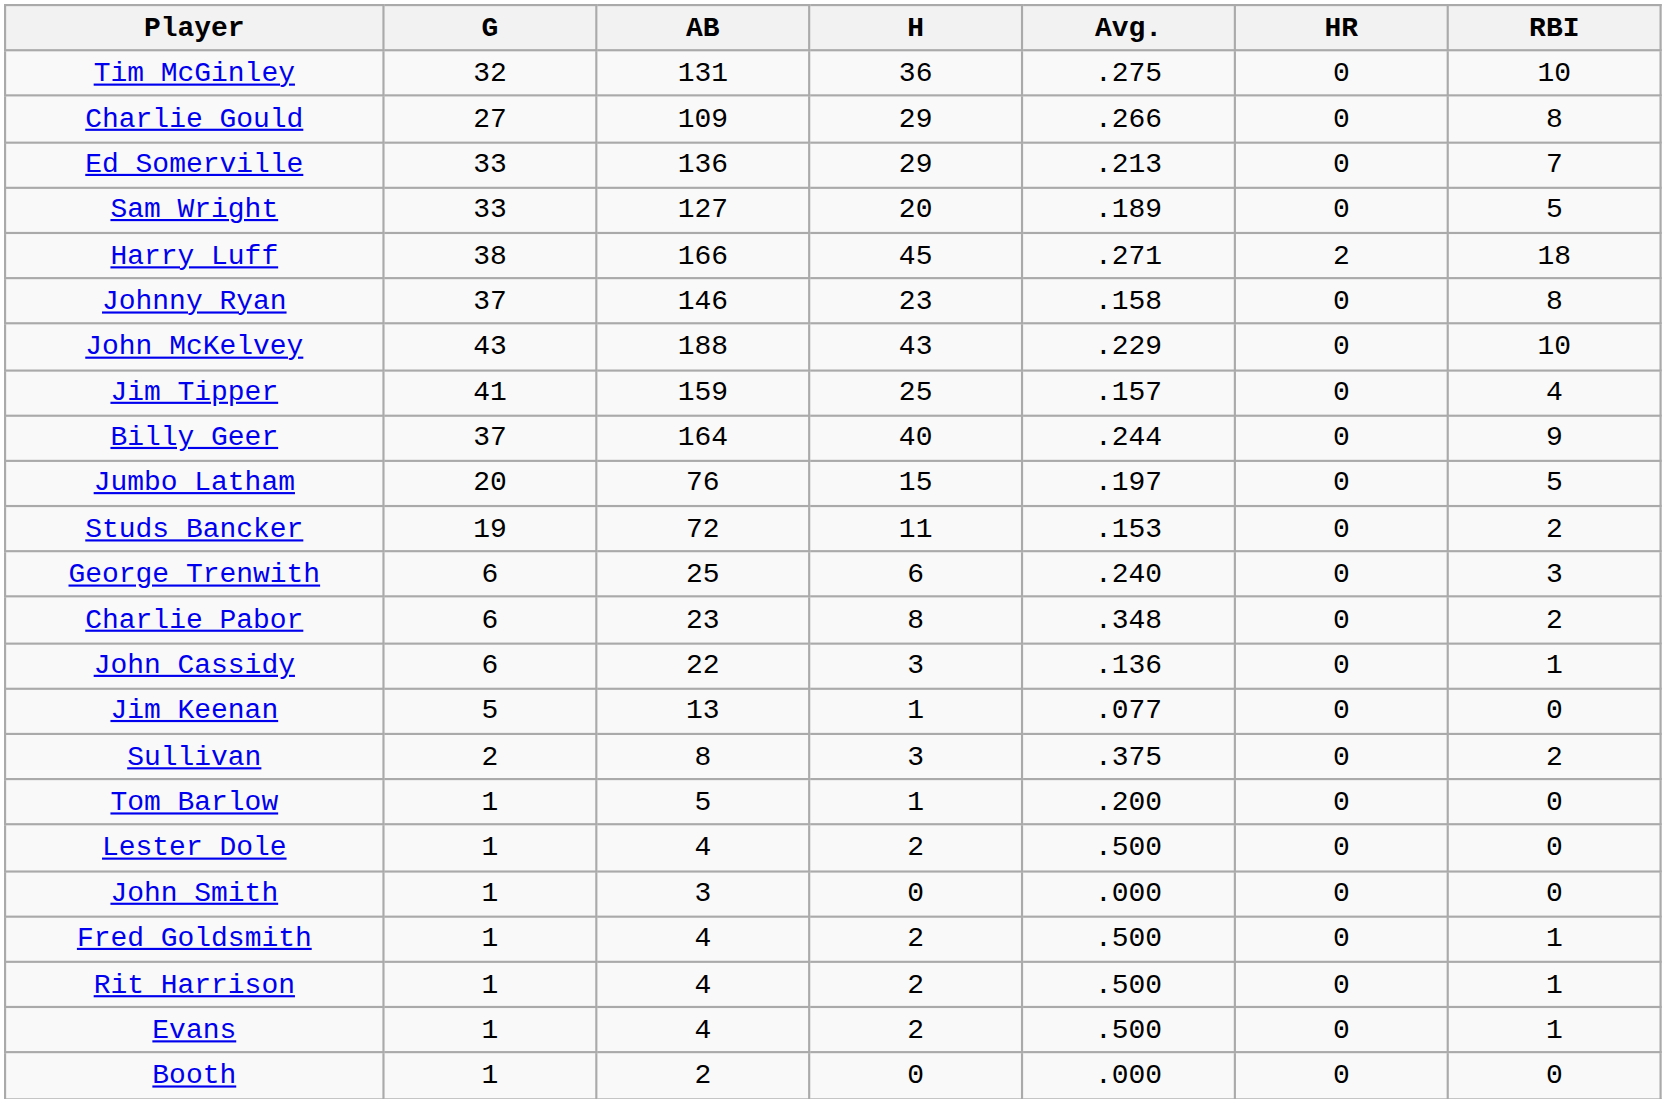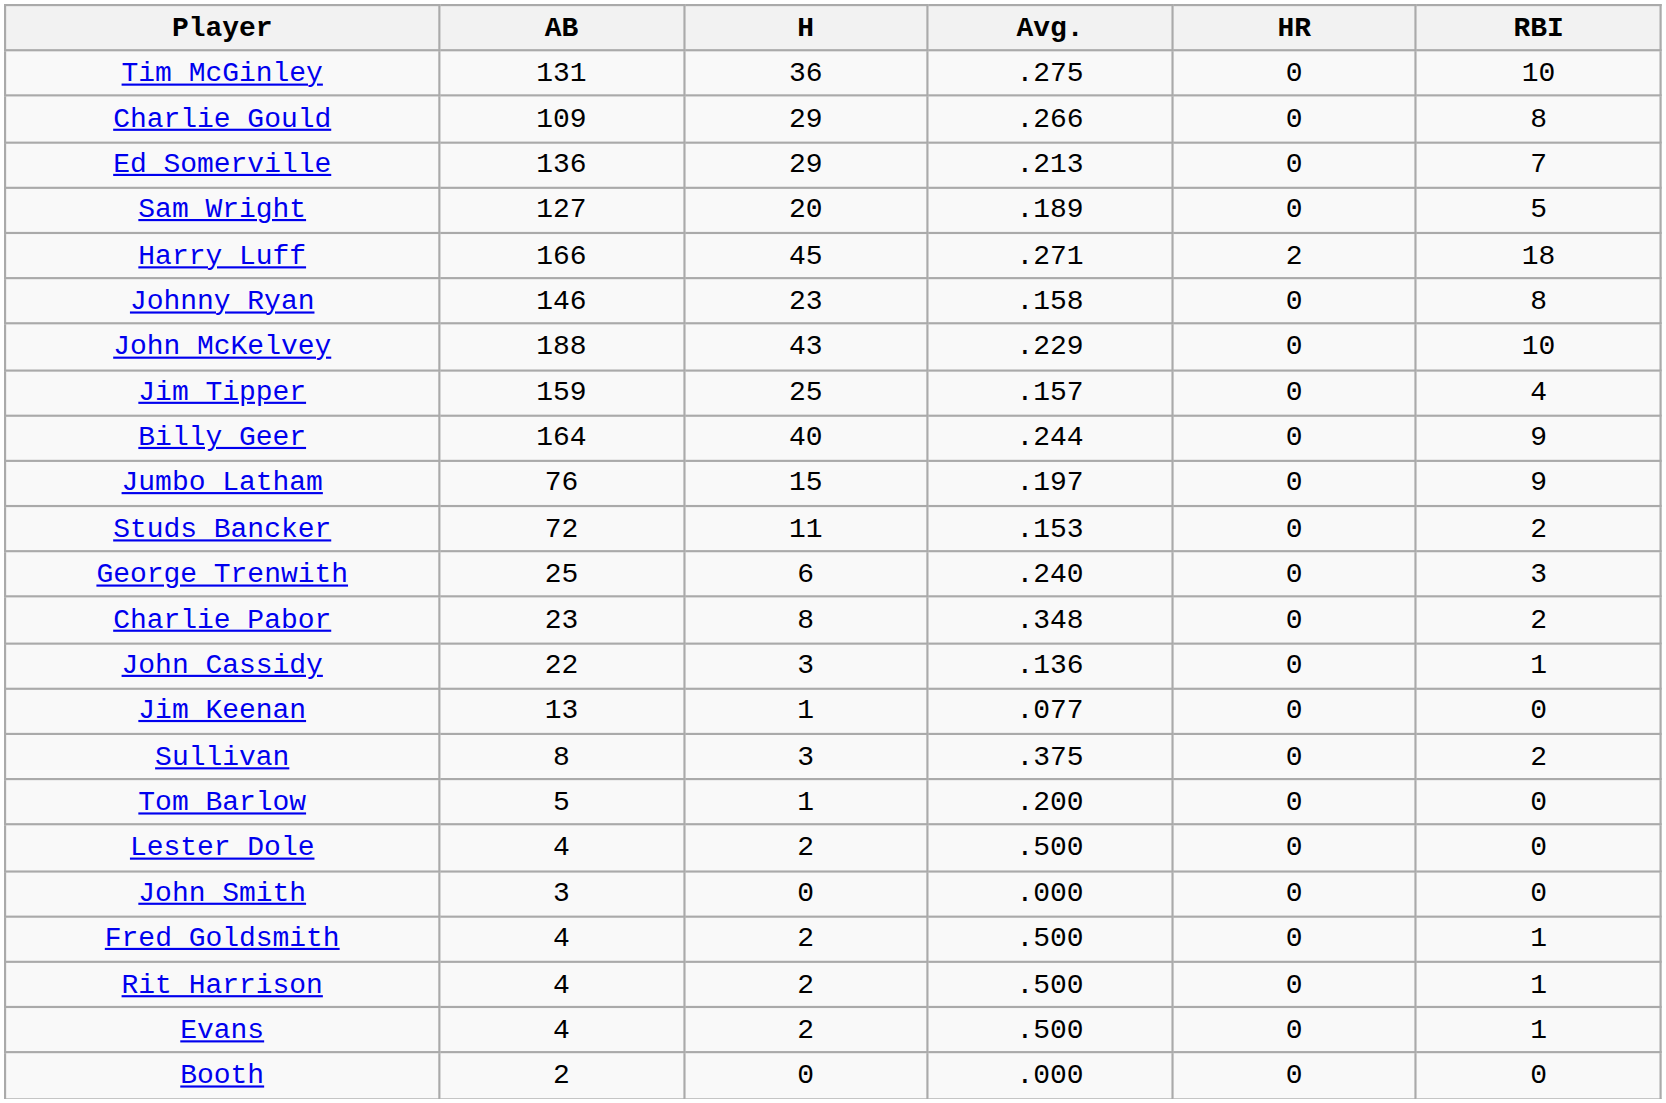- column: G | 32 | 27 | 33 | 33 | 38 | 37 | 43 | 41 | 37 | 20 | 19 | 6 | 6 | 6 | 5 | 2 | 1 | 1 | 1 | 1 | 1 | 1 | 1
Jumbo Latham | RBI: 5 -> 9
